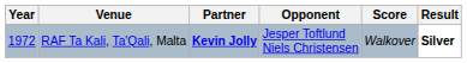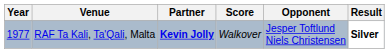columns swapped: Opponent <-> Score
RAF Ta Kali, Ta'Qali, Malta | Year: 1972 -> 1977
